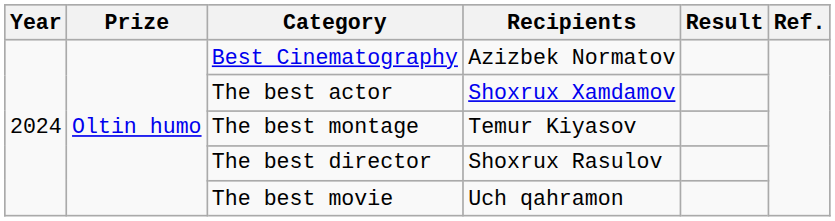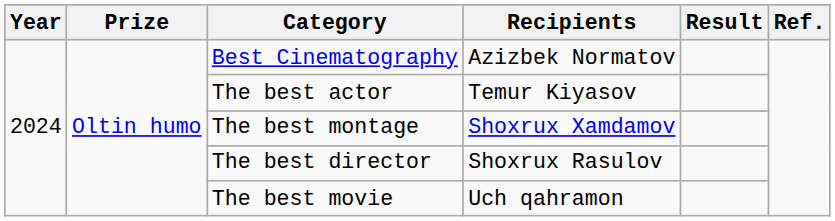The best actor | Recipients: Shoxrux Xamdamov -> Temur Kiyasov
The best montage | Recipients: Temur Kiyasov -> Shoxrux Xamdamov
